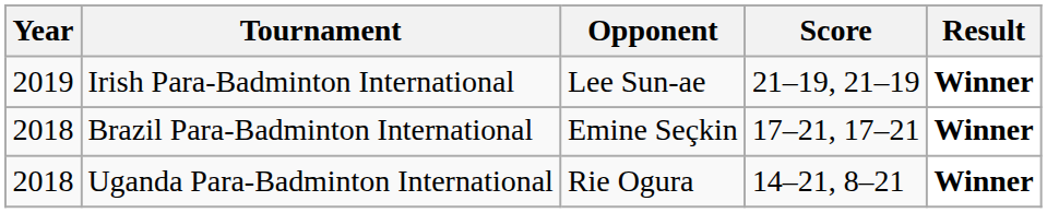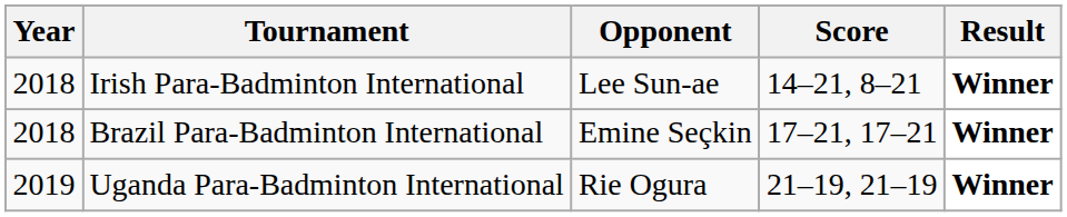Irish Para-Badminton International | Year: 2019 -> 2018
Irish Para-Badminton International | Score: 21–19, 21–19 -> 14–21, 8–21
Uganda Para-Badminton International | Year: 2018 -> 2019
Uganda Para-Badminton International | Score: 14–21, 8–21 -> 21–19, 21–19
